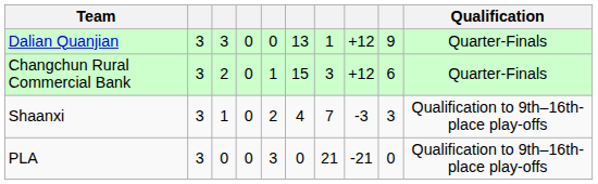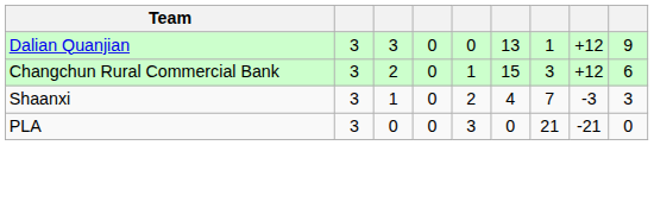- column: Qualification | Quarter-Finals | Quarter-Finals | Qualification to 9th–16th-place play-offs | Qualification to 9th–16th-place play-offs
